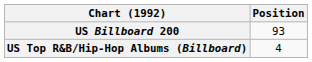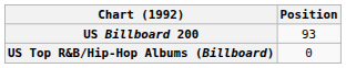US Top R&B/Hip-Hop Albums (Billboard) | Position: 4 -> 0
